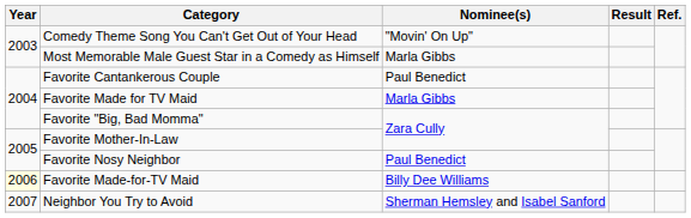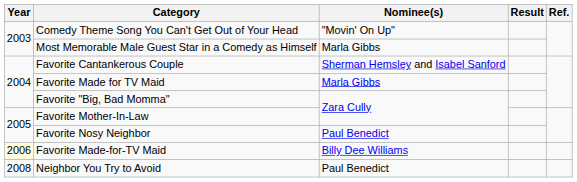Favorite Cantankerous Couple | Nominee(s): Paul Benedict -> Sherman Hemsley and Isabel Sanford
Neighbor You Try to Avoid | Year: 2007 -> 2008
Neighbor You Try to Avoid | Nominee(s): Sherman Hemsley and Isabel Sanford -> Paul Benedict
